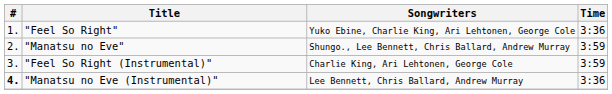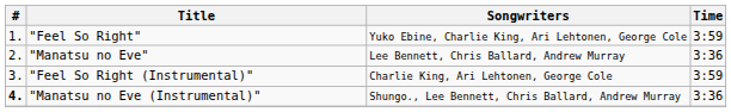"Feel So Right" | Time: 3:36 -> 3:59
"Manatsu no Eve" | Songwriters: Shungo., Lee Bennett, Chris Ballard, Andrew Murray -> Lee Bennett, Chris Ballard, Andrew Murray
"Manatsu no Eve" | Time: 3:59 -> 3:36
"Manatsu no Eve (Instrumental)" | Songwriters: Lee Bennett, Chris Ballard, Andrew Murray -> Shungo., Lee Bennett, Chris Ballard, Andrew Murray
